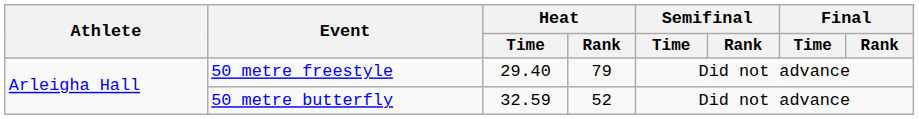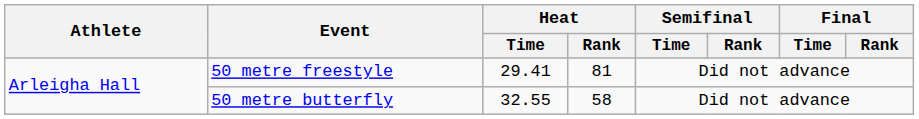50 metre freestyle | Heat / Time: 29.40 -> 29.41
50 metre freestyle | Heat / Rank: 79 -> 81
50 metre butterfly | Heat / Time: 32.59 -> 32.55
50 metre butterfly | Heat / Rank: 52 -> 58
